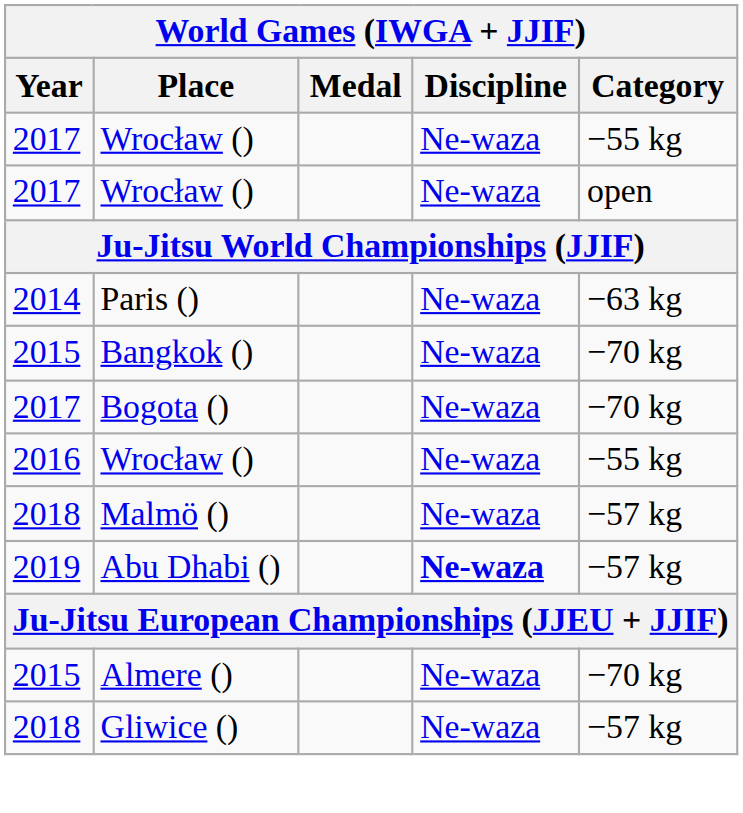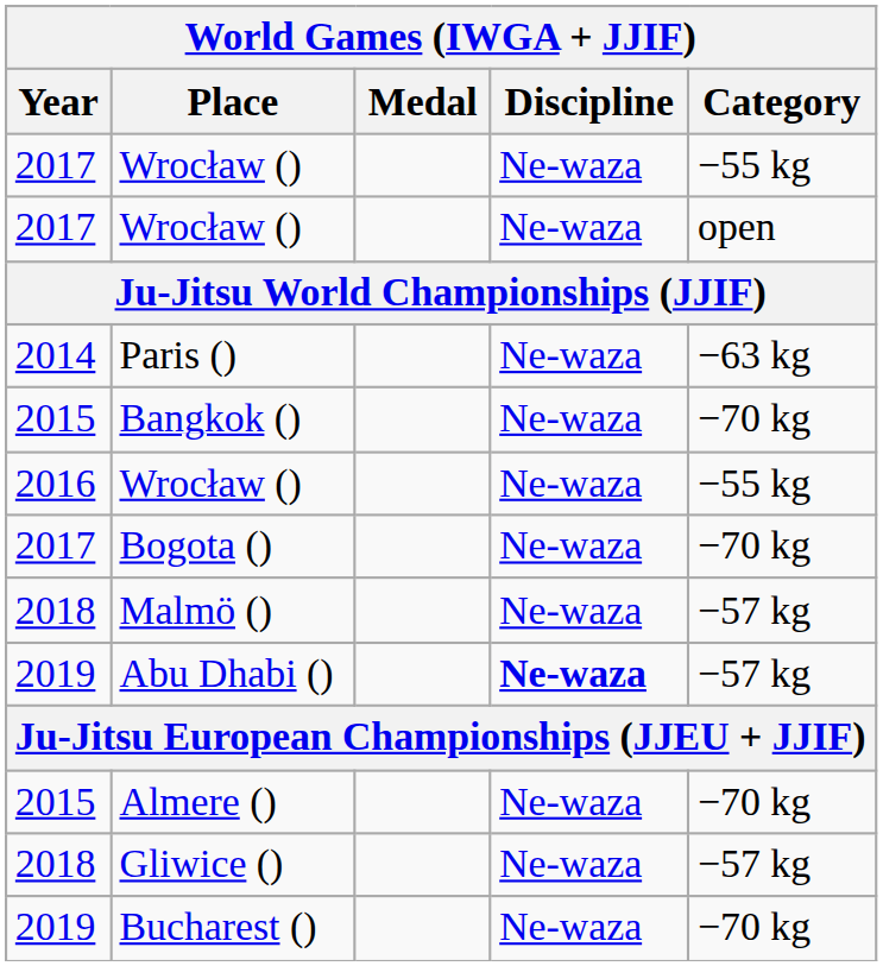rows swapped: 2016 / Wrocław () <-> Bogota ()
+ row: 2019 | Bucharest () | Ne-waza | −70 kg
